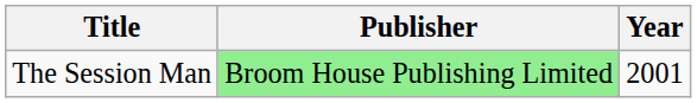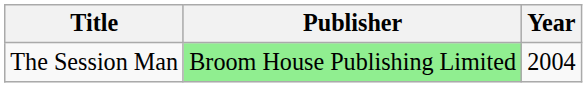The Session Man | Year: 2001 -> 2004
